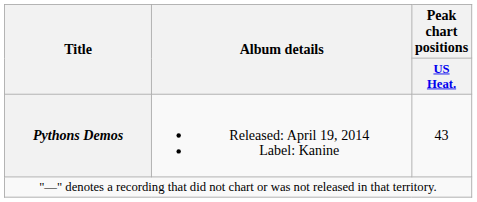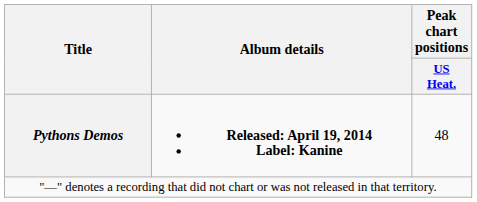Pythons Demos | Album details: normal -> bold
Pythons Demos | Peak chart positions / US Heat.: 43 -> 48
